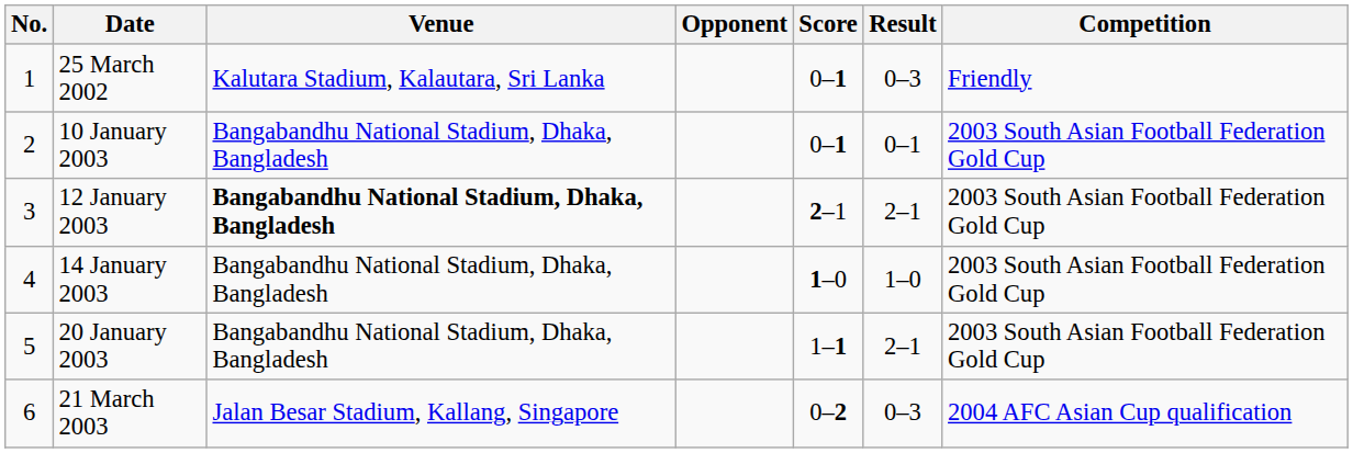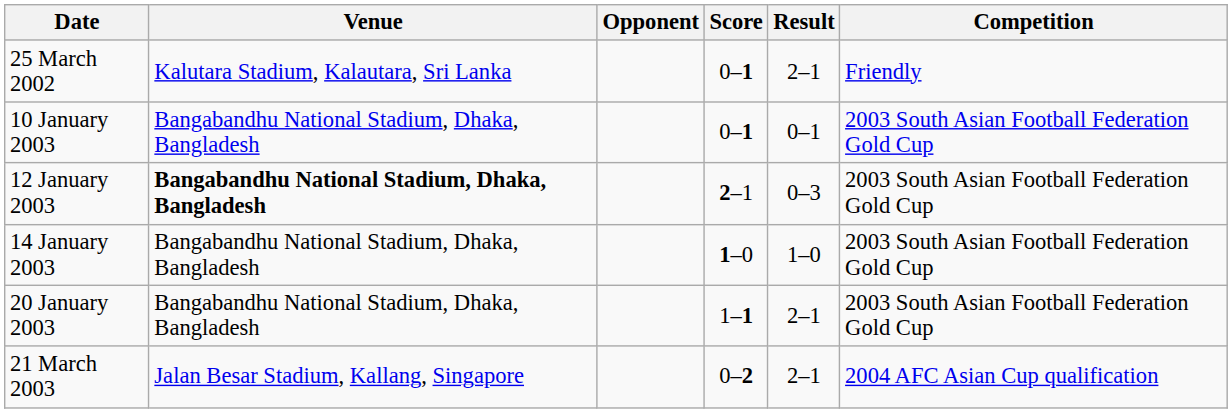- column: No. | 1 | 2 | 3 | 4 | 5 | 6
25 March 2002 | Result: 0–3 -> 2–1
12 January 2003 | Result: 2–1 -> 0–3
21 March 2003 | Result: 0–3 -> 2–1
